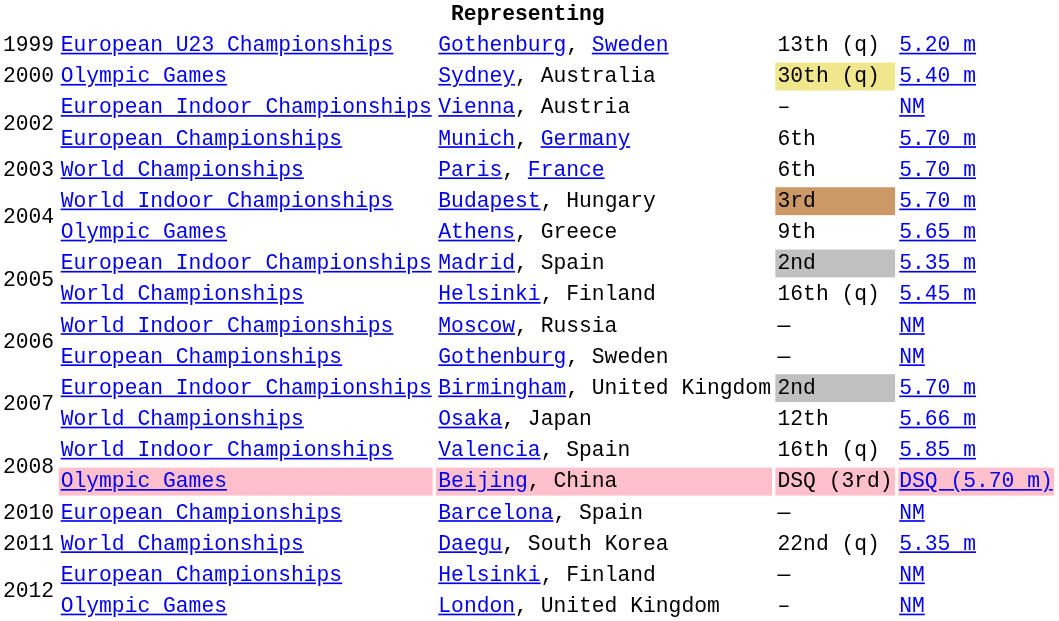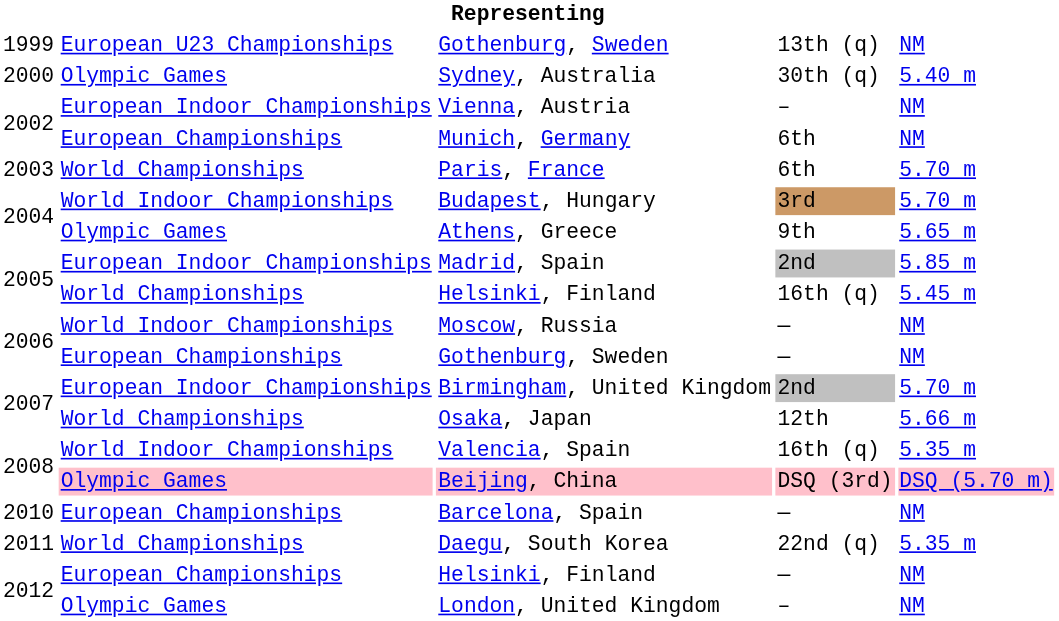1999 / Gothenburg, Sweden | column 5: 5.20 m -> NM
Sydney, Australia | column 4: khaki background -> no background
Munich, Germany | column 5: 5.70 m -> NM
Madrid, Spain | column 5: 5.35 m -> 5.85 m
Valencia, Spain | column 5: 5.85 m -> 5.35 m
